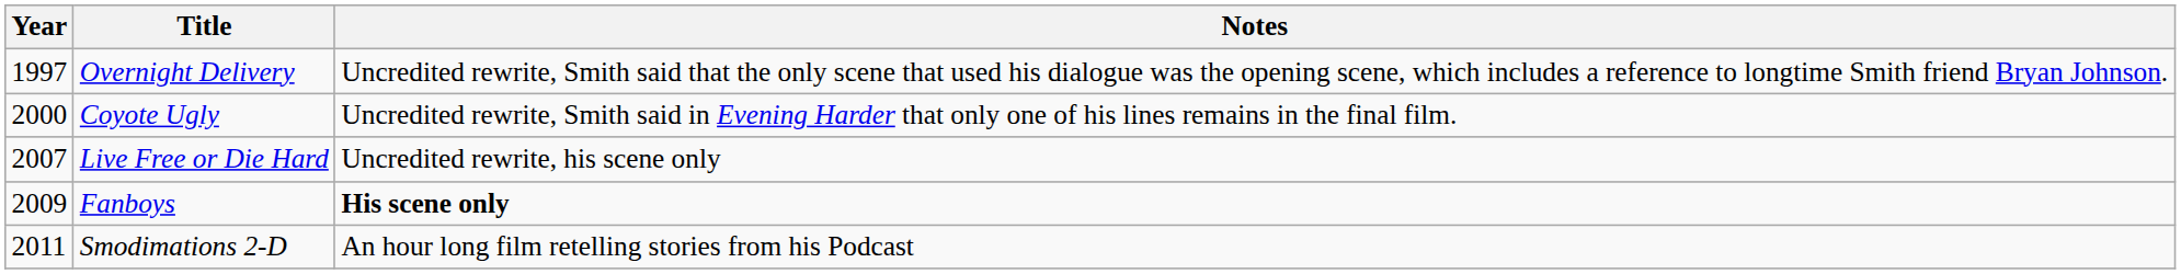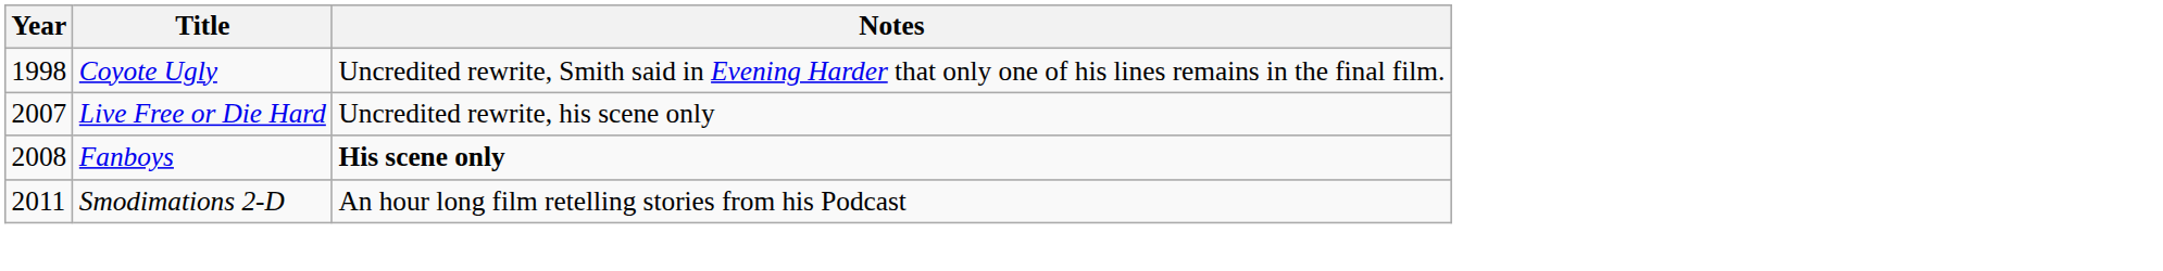- row: 1997 | Overnight Delivery | Uncredited rewrite, Smith said that the only scene that used his dialogue was the opening scene, which includes a reference to longtime Smith friend Bryan Johnson.
Coyote Ugly | Year: 2000 -> 1998
Fanboys | Year: 2009 -> 2008
